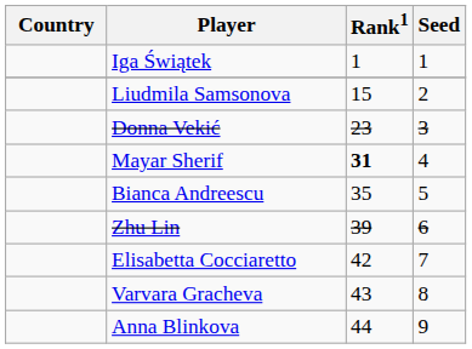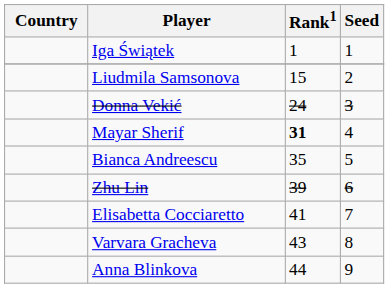Donna Vekić | Rank1: 23 -> 24
Elisabetta Cocciaretto | Rank1: 42 -> 41
